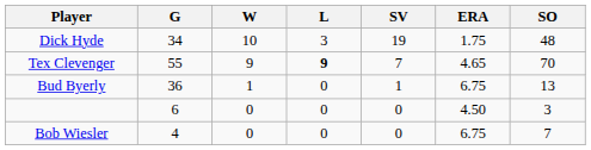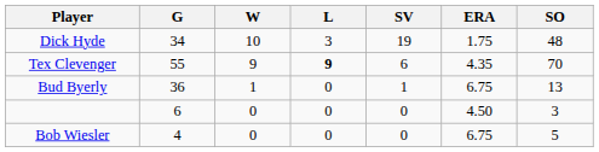Tex Clevenger | SV: 7 -> 6
Tex Clevenger | ERA: 4.65 -> 4.35
Bob Wiesler | SO: 7 -> 5
